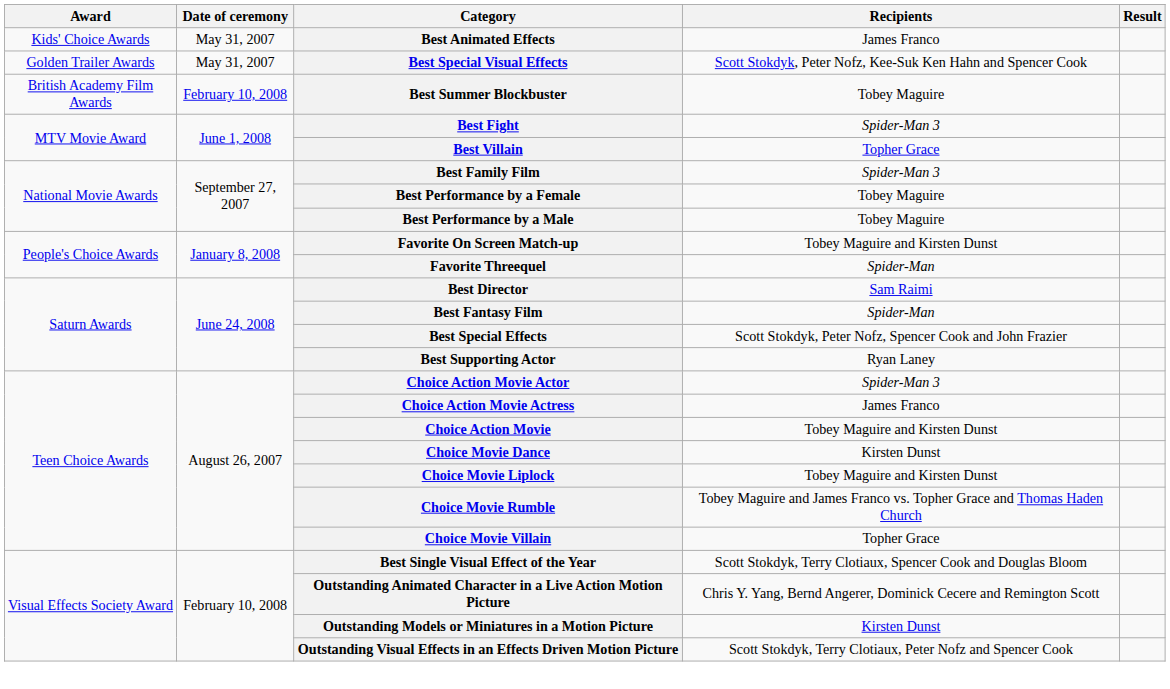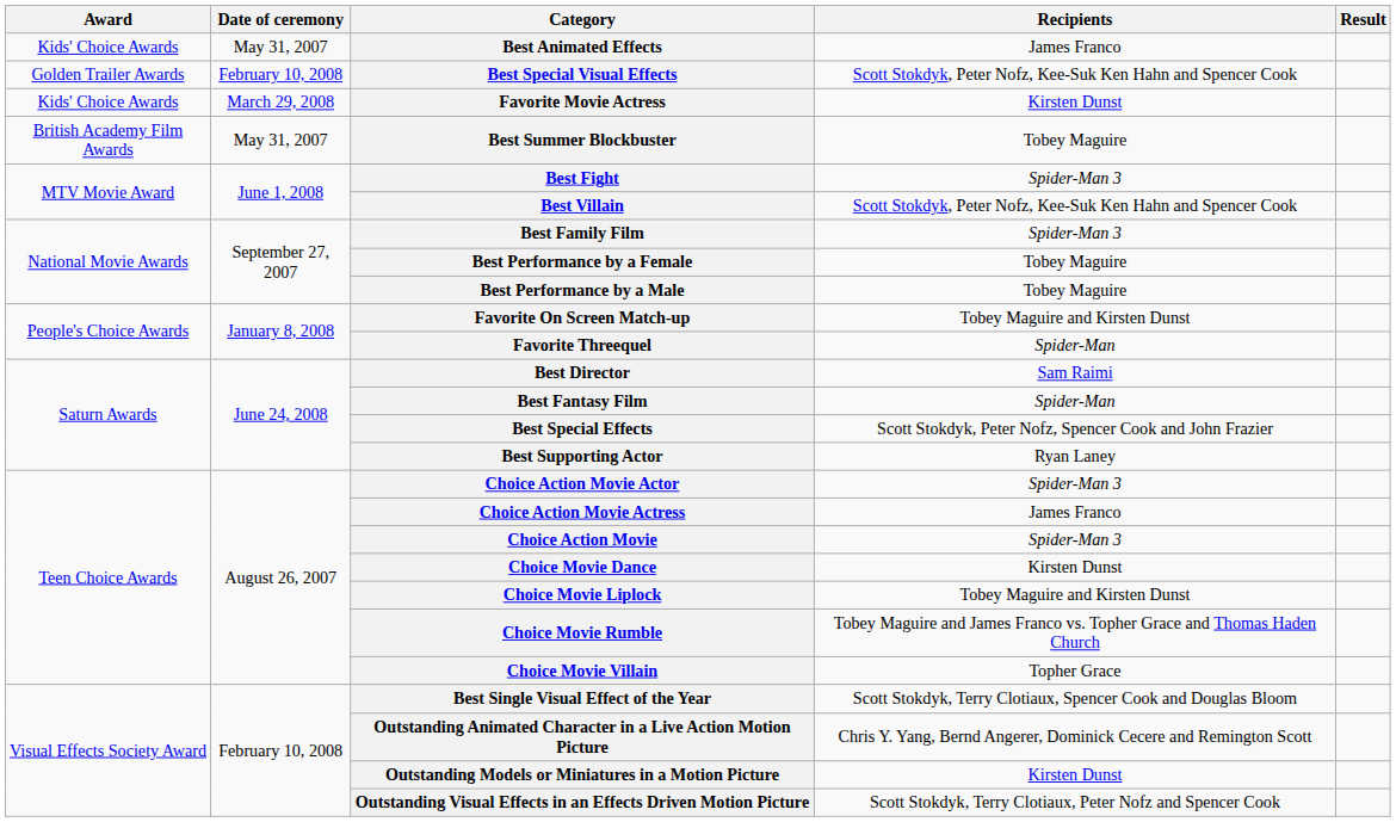Best Special Visual Effects | Date of ceremony: May 31, 2007 -> February 10, 2008
+ row: Kids' Choice Awards | March 29, 2008 | Favorite Movie Actress | Kirsten Dunst
Best Summer Blockbuster | Date of ceremony: February 10, 2008 -> May 31, 2007
Best Villain | Recipients: Topher Grace -> Scott Stokdyk, Peter Nofz, Kee-Suk Ken Hahn and Spencer Cook
Choice Action Movie | Recipients: Tobey Maguire and Kirsten Dunst -> Spider-Man 3
